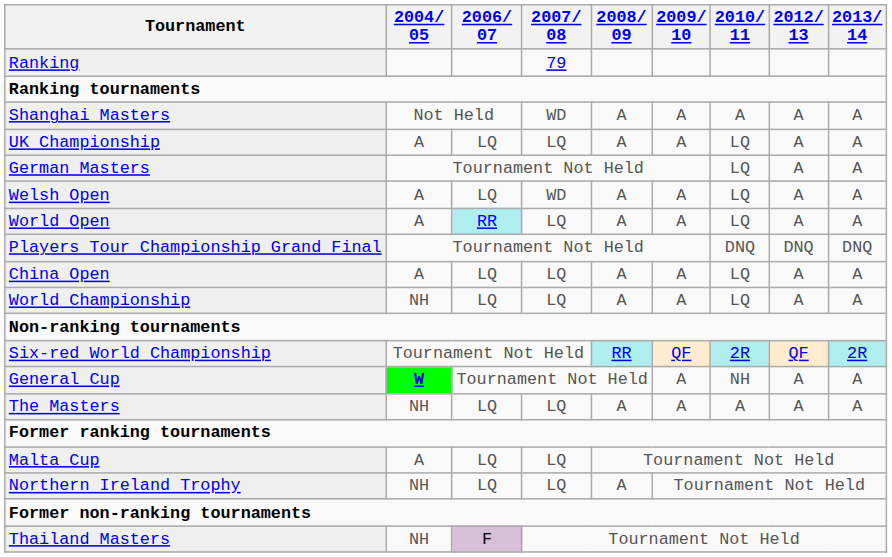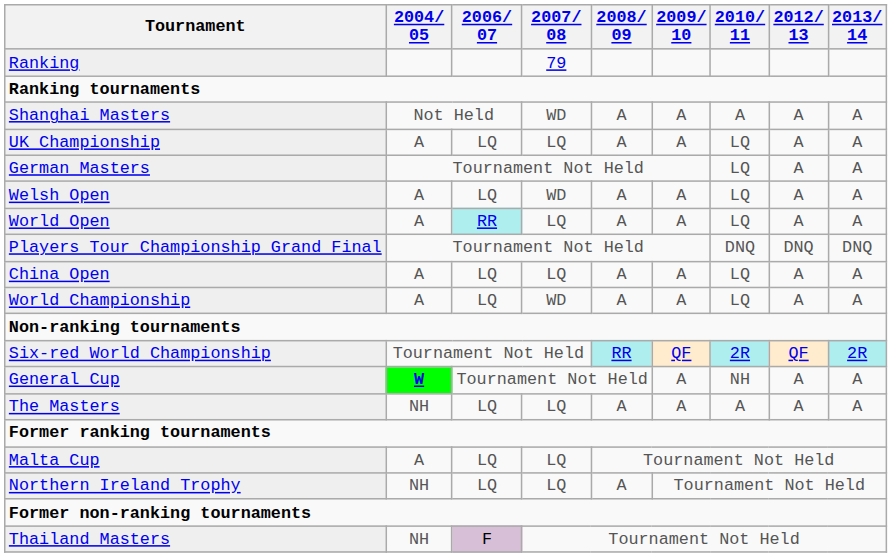World Championship | 2004/ 05: NH -> A
World Championship | 2007/ 08: LQ -> WD
